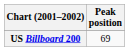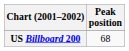US Billboard 200 | Peak position: 69 -> 68
